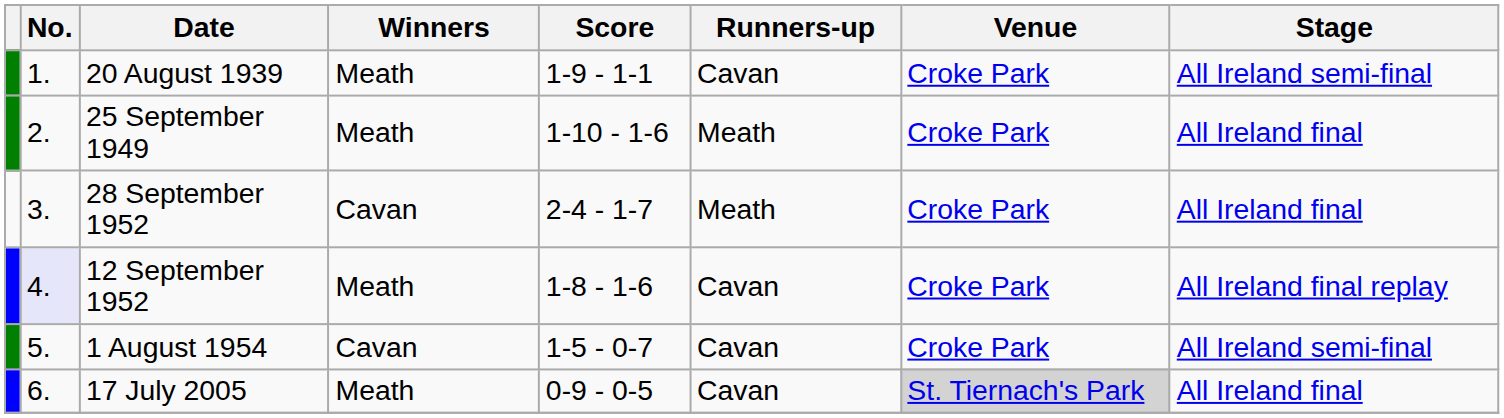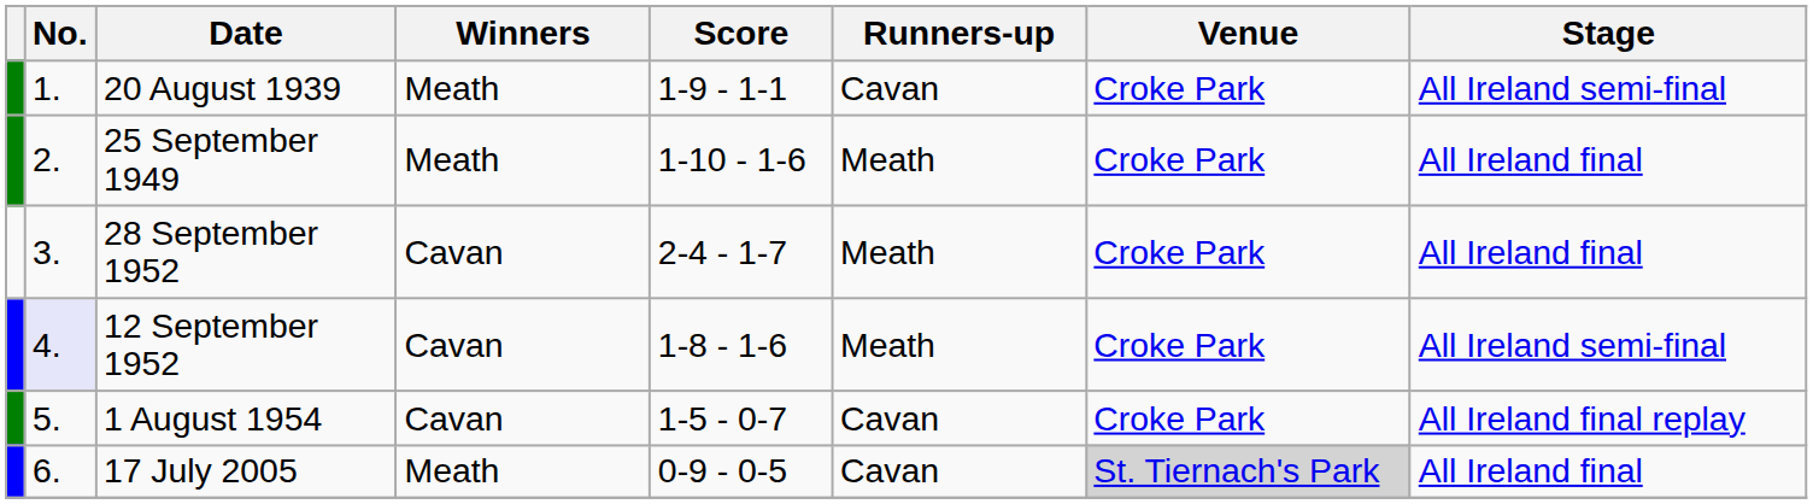12 September 1952 | Winners: Meath -> Cavan
12 September 1952 | Runners-up: Cavan -> Meath
12 September 1952 | Stage: All Ireland final replay -> All Ireland semi-final
1 August 1954 | Stage: All Ireland semi-final -> All Ireland final replay
